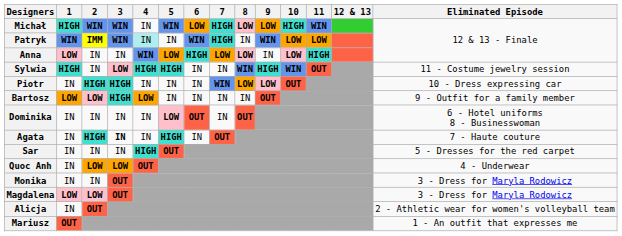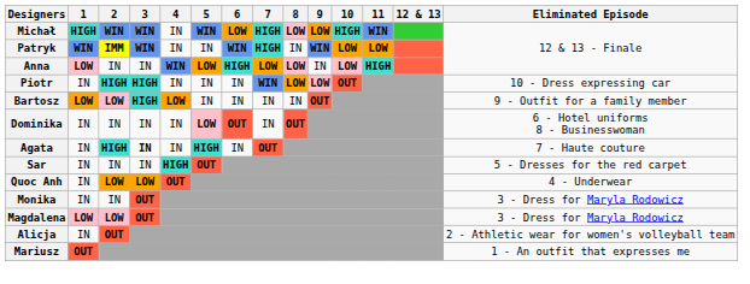Patryk | 4: paleturquoise background -> no background
- row: Sylwia | HIGH | IN | LOW | HIGH | HIGH | IN | IN | WIN | HIGH | WIN | OUT | 11 - Costume jewelry session
